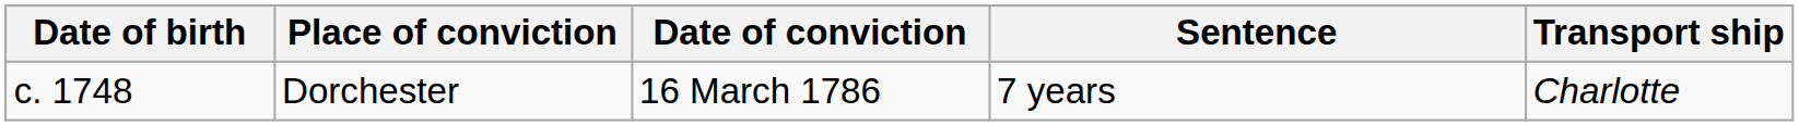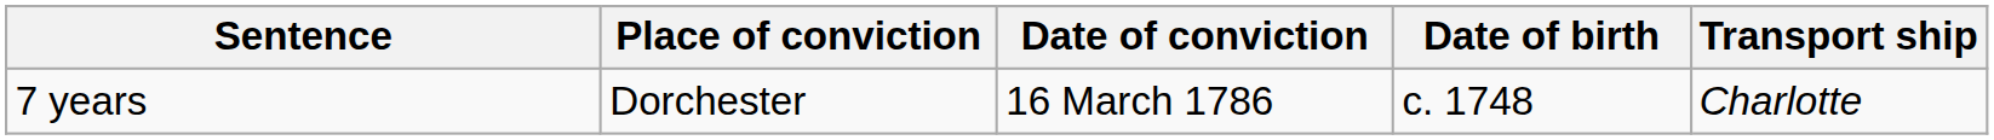columns swapped: Date of birth <-> Sentence
